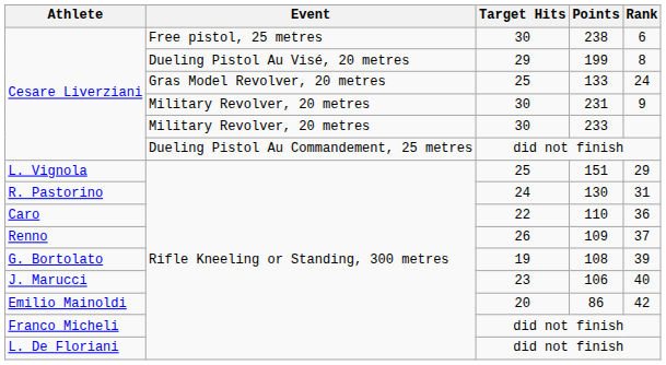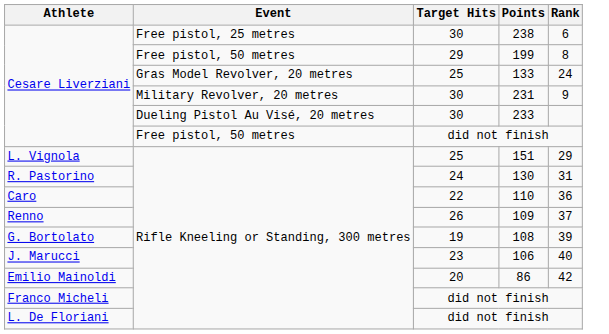199 | Event: Dueling Pistol Au Visé, 20 metres -> Free pistol, 50 metres
233 | Event: Military Revolver, 20 metres -> Dueling Pistol Au Visé, 20 metres
Cesare Liverziani / did not finish | Event: Dueling Pistol Au Commandement, 25 metres -> Free pistol, 50 metres
